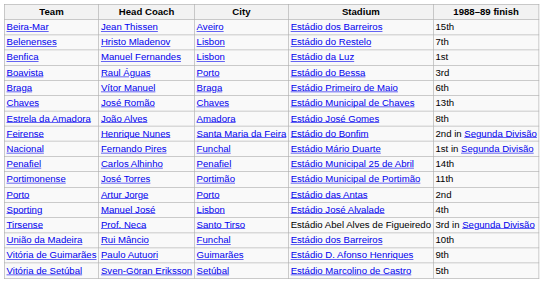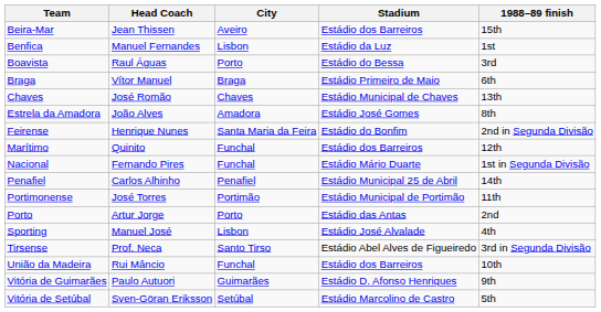- row: Belenenses | Hristo Mladenov | Lisbon | Estádio do Restelo | 7th
+ row: Marítimo | Quinito | Funchal | Estádio dos Barreiros | 12th
